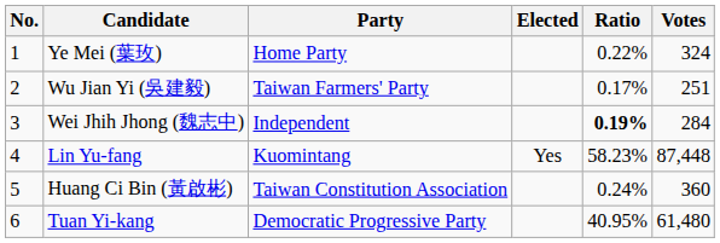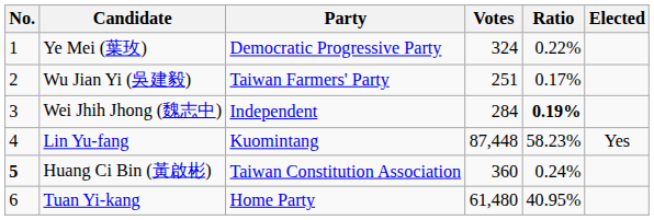columns swapped: Votes <-> Elected
Ye Mei (葉玫) | Party: Home Party -> Democratic Progressive Party
Huang Ci Bin (黃啟彬) | No.: normal -> bold
Tuan Yi-kang | Party: Democratic Progressive Party -> Home Party
